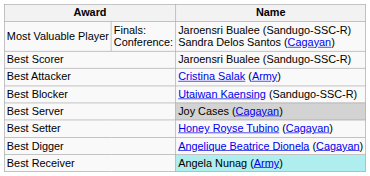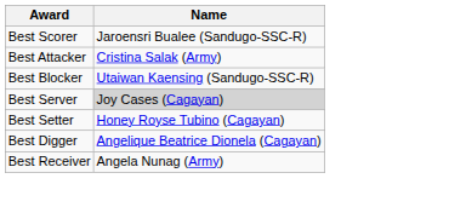- row: Most Valuable Player | Finals: Conference: | Jaroensri Bualee (Sandugo-SSC-R) Sandra Delos Santos (Cagayan)
Best Receiver | Name: paleturquoise background -> no background
